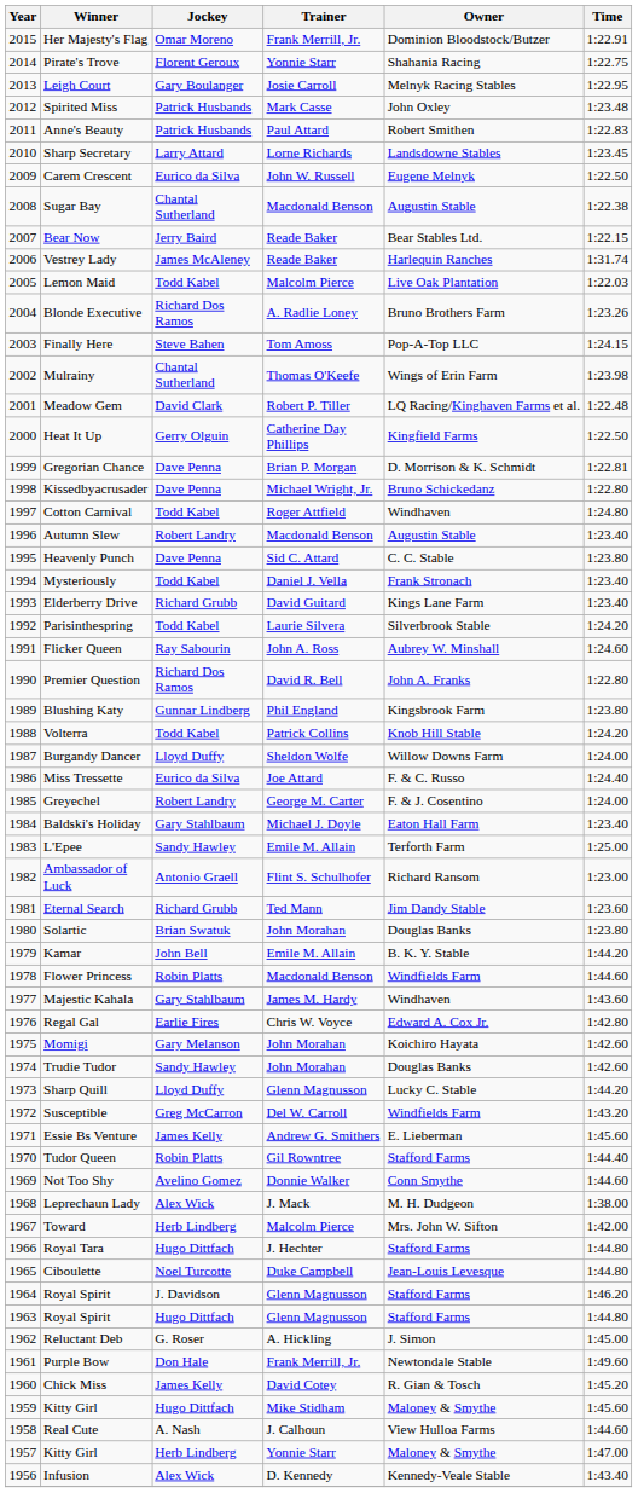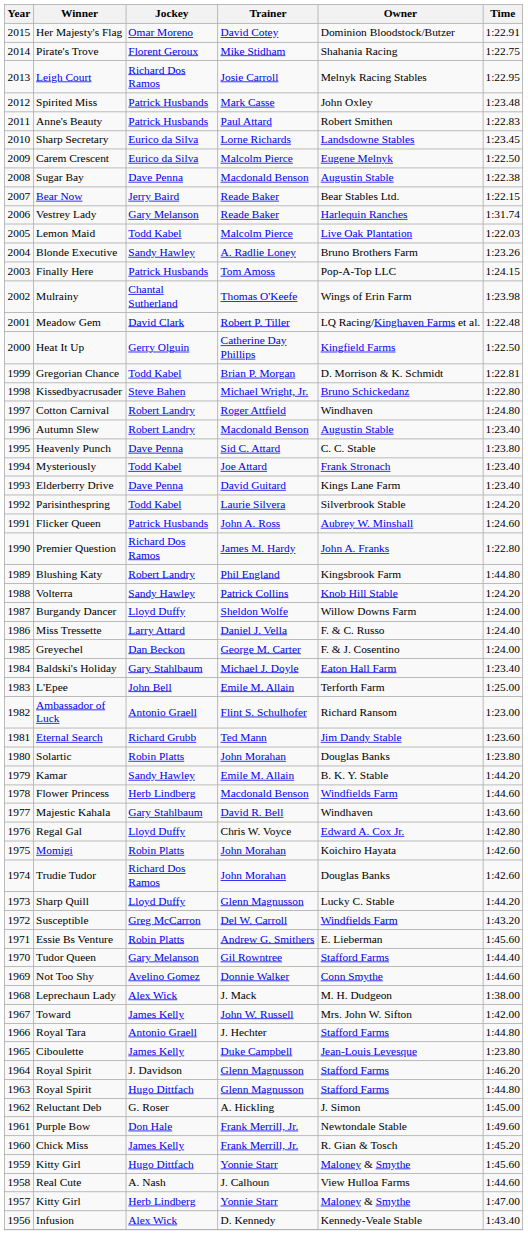Her Majesty's Flag | Trainer: Frank Merrill, Jr. -> David Cotey
Pirate's Trove | Trainer: Yonnie Starr -> Mike Stidham
Leigh Court | Jockey: Gary Boulanger -> Richard Dos Ramos
Sharp Secretary | Jockey: Larry Attard -> Eurico da Silva
Carem Crescent | Trainer: John W. Russell -> Malcolm Pierce
Sugar Bay | Jockey: Chantal Sutherland -> Dave Penna
Vestrey Lady | Jockey: James McAleney -> Gary Melanson
Blonde Executive | Jockey: Richard Dos Ramos -> Sandy Hawley
Finally Here | Jockey: Steve Bahen -> Patrick Husbands
Gregorian Chance | Jockey: Dave Penna -> Todd Kabel
Kissedbyacrusader | Jockey: Dave Penna -> Steve Bahen
Cotton Carnival | Jockey: Todd Kabel -> Robert Landry
Mysteriously | Trainer: Daniel J. Vella -> Joe Attard
Elderberry Drive | Jockey: Richard Grubb -> Dave Penna
Flicker Queen | Jockey: Ray Sabourin -> Patrick Husbands
Premier Question | Trainer: David R. Bell -> James M. Hardy
Blushing Katy | Jockey: Gunnar Lindberg -> Robert Landry
Blushing Katy | Time: 1:23.80 -> 1:44.80
Volterra | Jockey: Todd Kabel -> Sandy Hawley
Miss Tressette | Jockey: Eurico da Silva -> Larry Attard
Miss Tressette | Trainer: Joe Attard -> Daniel J. Vella
Greyechel | Jockey: Robert Landry -> Dan Beckon
L'Epee | Jockey: Sandy Hawley -> John Bell
Solartic | Jockey: Brian Swatuk -> Robin Platts
Kamar | Jockey: John Bell -> Sandy Hawley
Flower Princess | Jockey: Robin Platts -> Herb Lindberg
Majestic Kahala | Trainer: James M. Hardy -> David R. Bell
Regal Gal | Jockey: Earlie Fires -> Lloyd Duffy
Momigi | Jockey: Gary Melanson -> Robin Platts
Trudie Tudor | Jockey: Sandy Hawley -> Richard Dos Ramos
Essie Bs Venture | Jockey: James Kelly -> Robin Platts
Tudor Queen | Jockey: Robin Platts -> Gary Melanson
Toward | Jockey: Herb Lindberg -> James Kelly
Toward | Trainer: Malcolm Pierce -> John W. Russell
Royal Tara | Jockey: Hugo Dittfach -> Antonio Graell
Ciboulette | Jockey: Noel Turcotte -> James Kelly
Ciboulette | Time: 1:44.80 -> 1:23.80
Chick Miss | Trainer: David Cotey -> Frank Merrill, Jr.
1959 / Kitty Girl | Trainer: Mike Stidham -> Yonnie Starr
